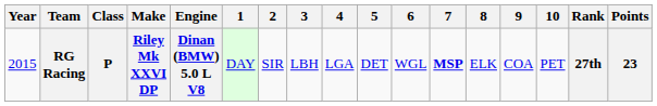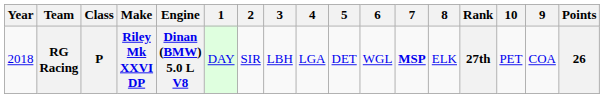columns swapped: 9 <-> Rank
RG Racing | Year: 2015 -> 2018
RG Racing | Points: 23 -> 26
